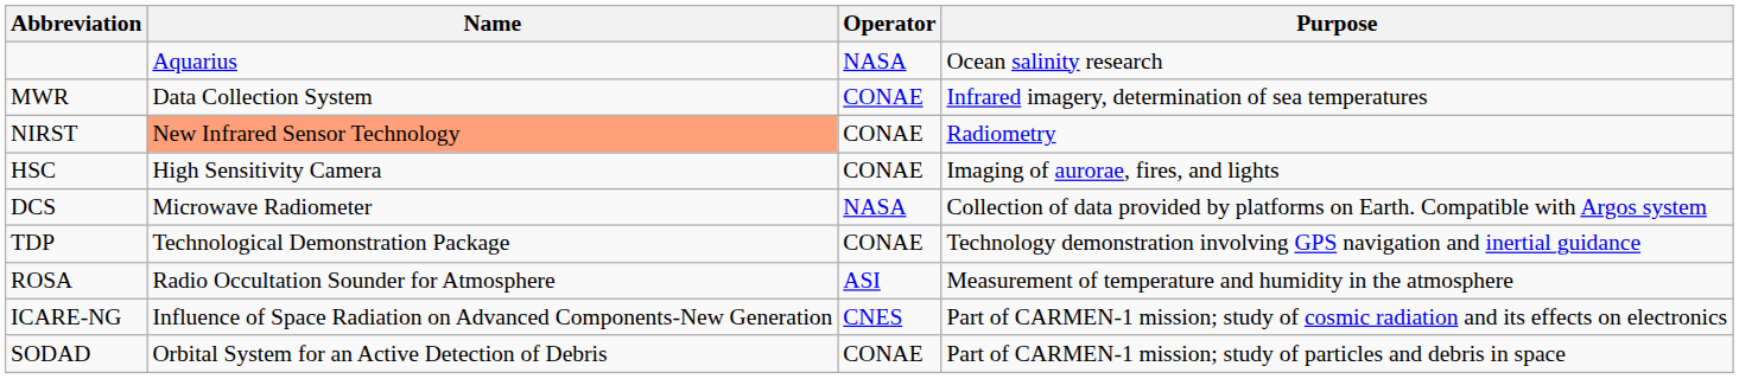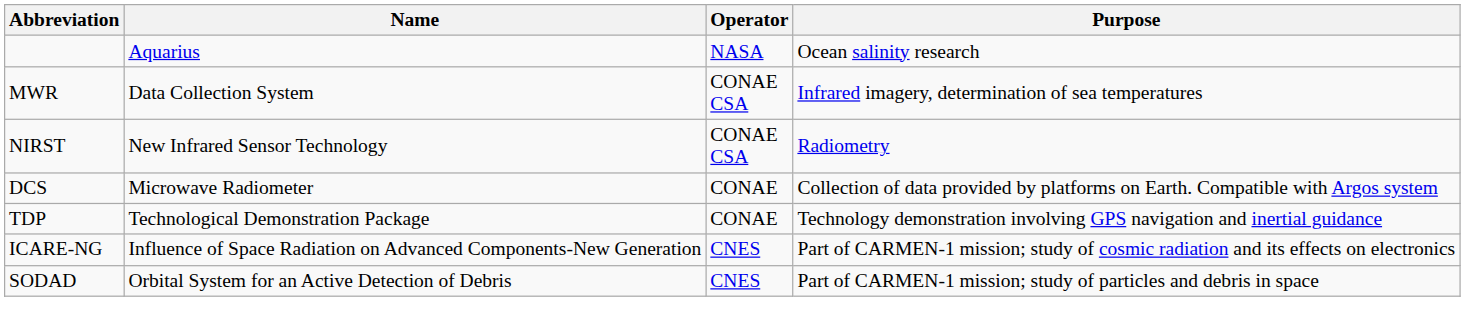MWR | Operator: CONAE -> CONAE CSA
NIRST | Name: lightsalmon background -> no background
NIRST | Operator: CONAE -> CONAE CSA
- row: HSC | High Sensitivity Camera | CONAE | Imaging of aurorae, fires, and lights
DCS | Operator: NASA -> CONAE
- row: ROSA | Radio Occultation Sounder for Atmosphere | ASI | Measurement of temperature and humidity in the atmosphere
SODAD | Operator: CONAE -> CNES
